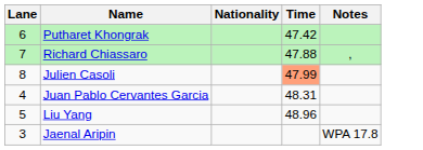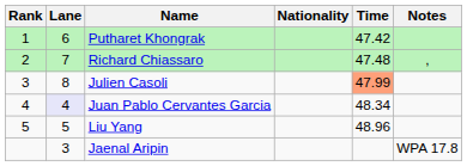+ column: Rank | 1 | 2 | 3 | 4 | 5
Richard Chiassaro | Time: 47.88 -> 47.48
Juan Pablo Cervantes Garcia | Lane: no background -> lavender background
Juan Pablo Cervantes Garcia | Time: 48.31 -> 48.34
